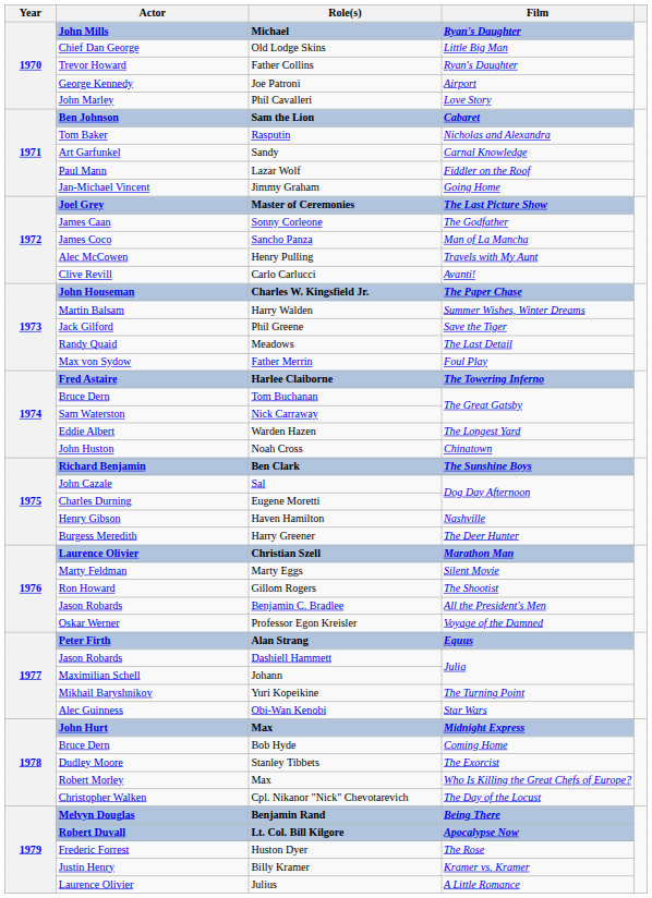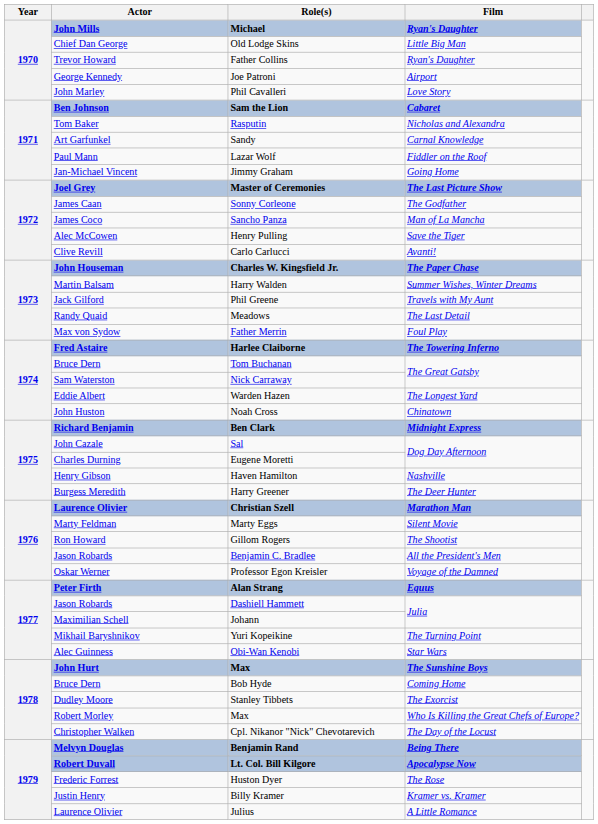Henry Pulling | Film: Travels with My Aunt -> Save the Tiger
Phil Greene | Film: Save the Tiger -> Travels with My Aunt
Ben Clark | Film: The Sunshine Boys -> Midnight Express
John Hurt / Max | Film: Midnight Express -> The Sunshine Boys
